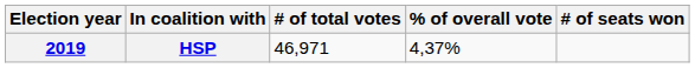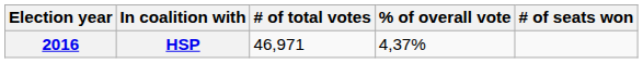HSP | Election year: 2019 -> 2016
